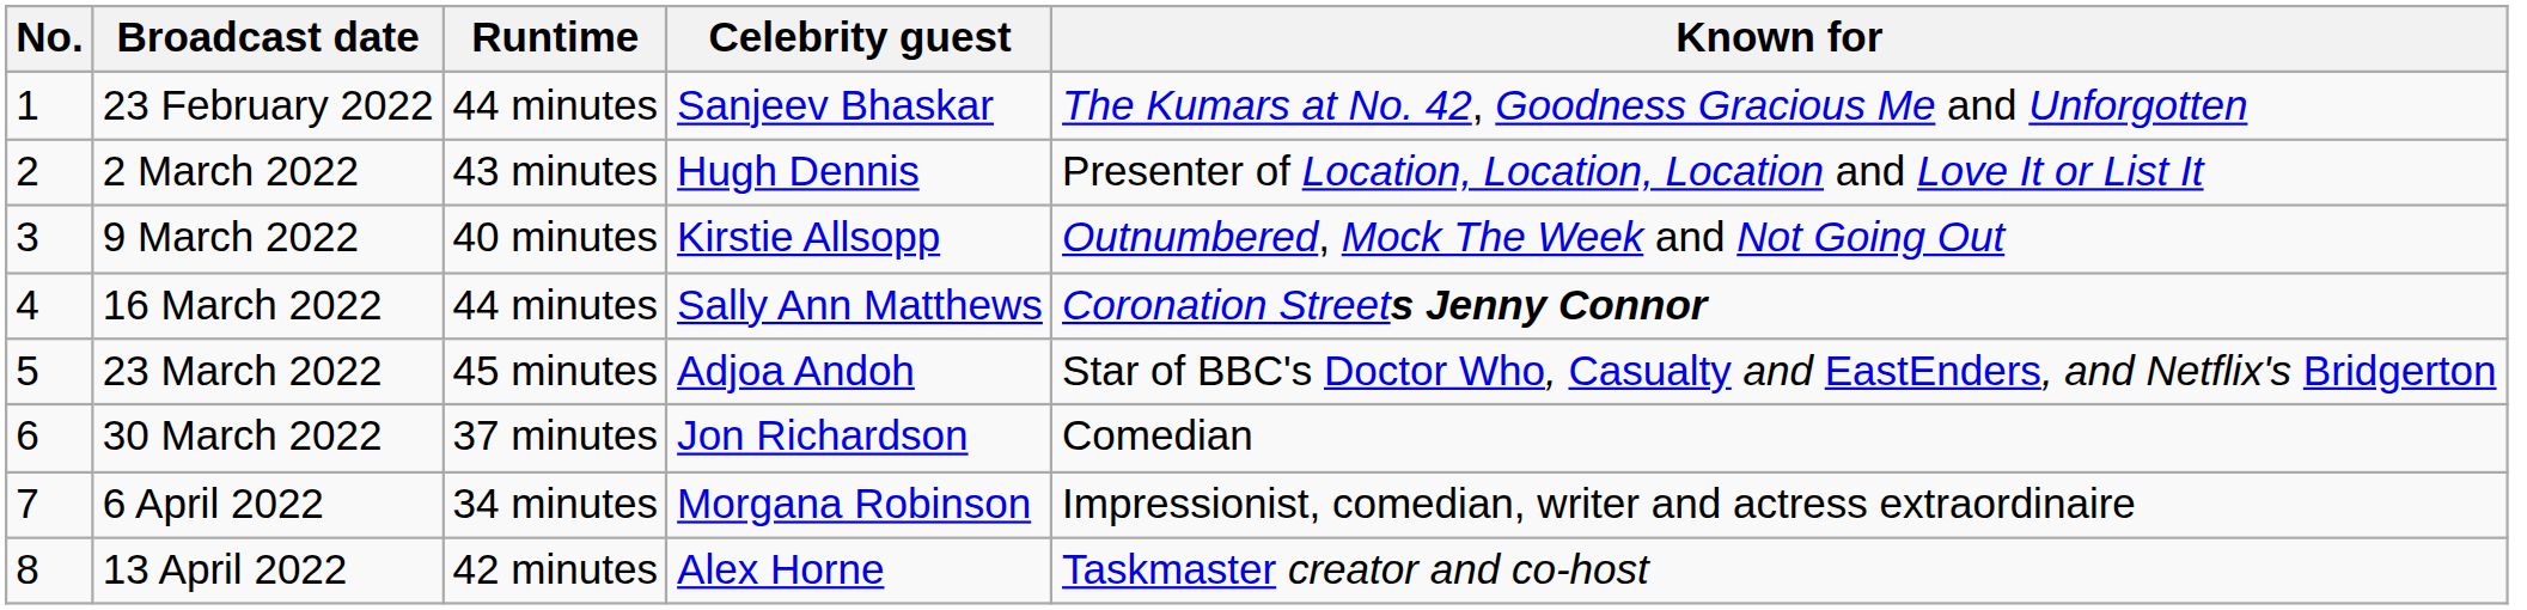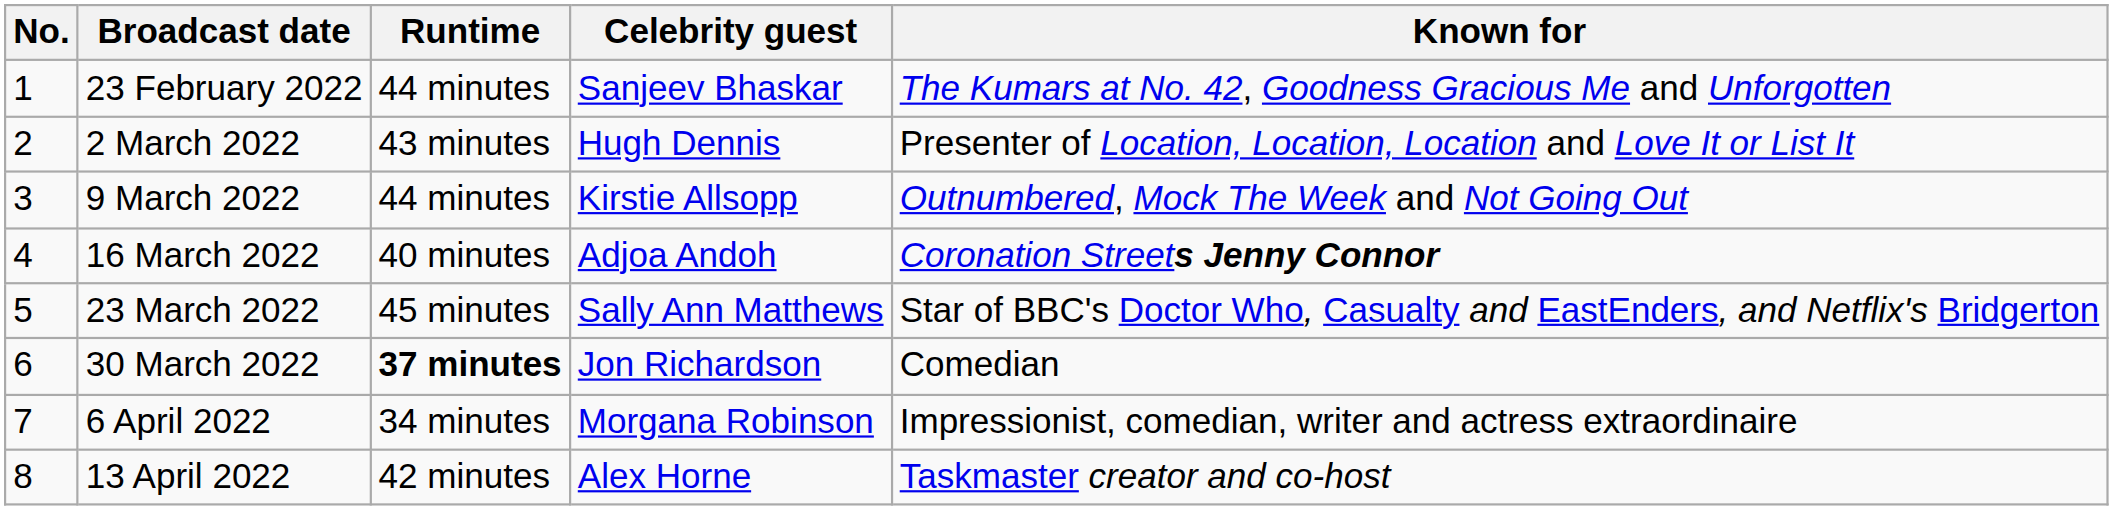9 March 2022 | Runtime: 40 minutes -> 44 minutes
16 March 2022 | Runtime: 44 minutes -> 40 minutes
16 March 2022 | Celebrity guest: Sally Ann Matthews -> Adjoa Andoh
23 March 2022 | Celebrity guest: Adjoa Andoh -> Sally Ann Matthews
30 March 2022 | Runtime: normal -> bold
